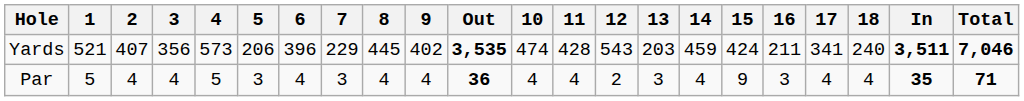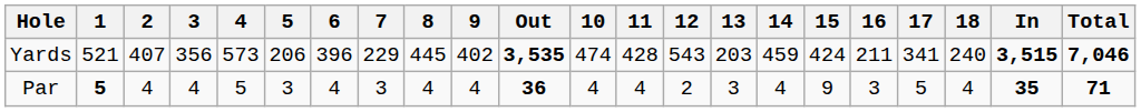Yards | In: 3,511 -> 3,515
Par | 1: normal -> bold
Par | 17: 4 -> 5
